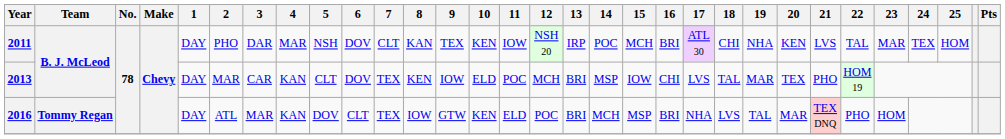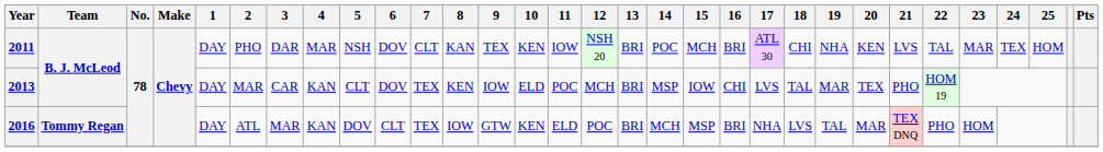2011 | 13: IRP -> BRI
